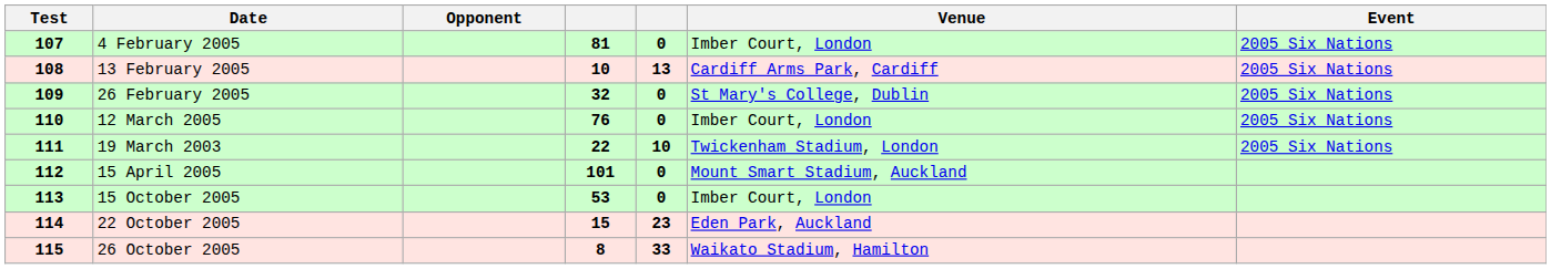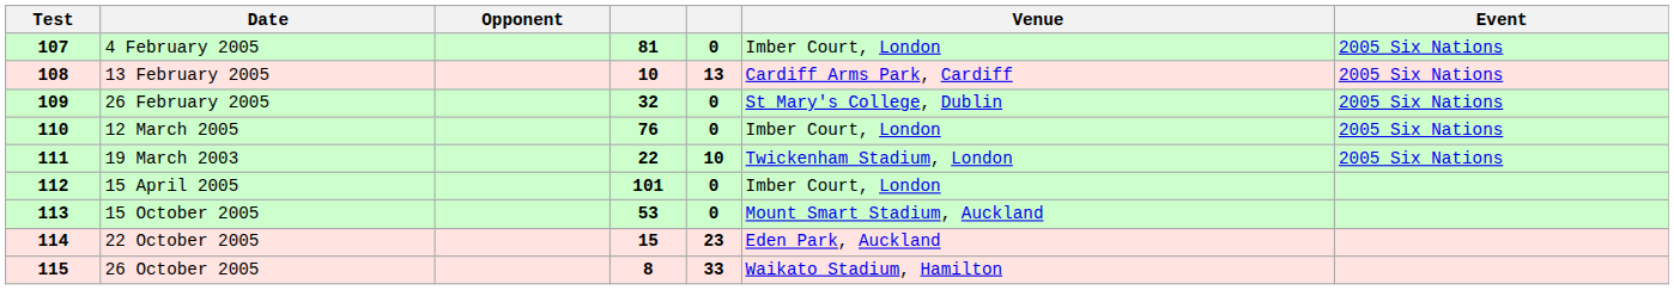15 April 2005 | Venue: Mount Smart Stadium, Auckland -> Imber Court, London
15 October 2005 | Venue: Imber Court, London -> Mount Smart Stadium, Auckland
